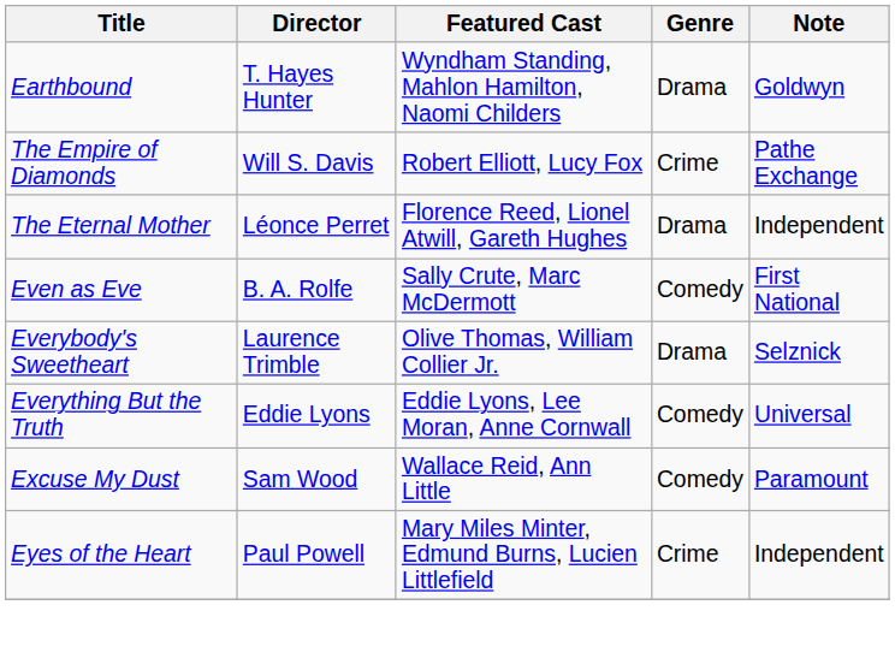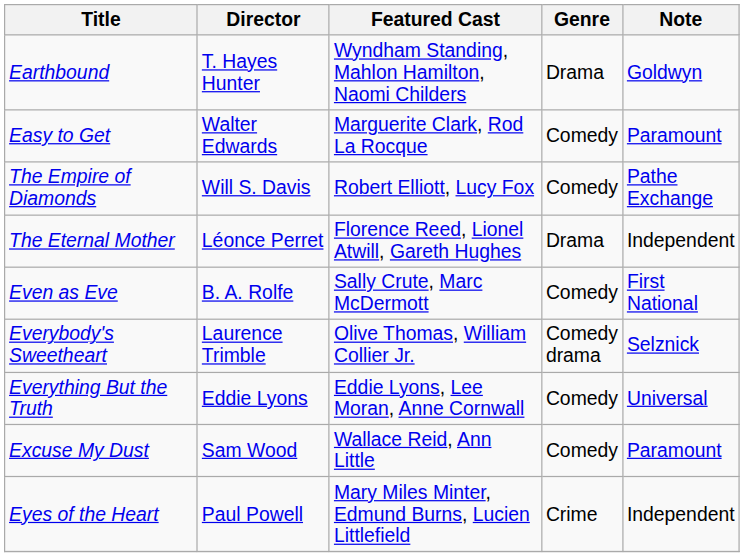+ row: Easy to Get | Walter Edwards | Marguerite Clark, Rod La Rocque | Comedy | Paramount
The Empire of Diamonds | Genre: Crime -> Comedy
Everybody's Sweetheart | Genre: Drama -> Comedy drama
